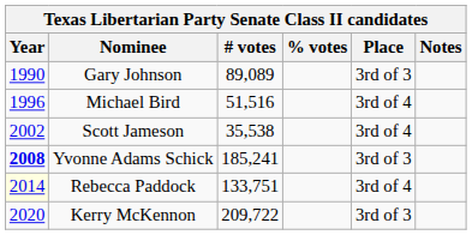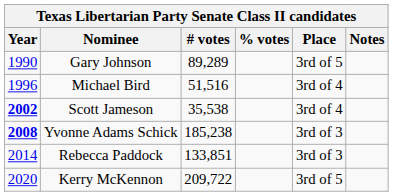Gary Johnson | # votes: 89,089 -> 89,289
Gary Johnson | Place: 3rd of 3 -> 3rd of 5
Scott Jameson | Year: normal -> bold
Yvonne Adams Schick | # votes: 185,241 -> 185,238
Rebecca Paddock | Year: lightyellow background -> no background
Rebecca Paddock | # votes: 133,751 -> 133,851
Rebecca Paddock | Place: 3rd of 4 -> 3rd of 3
Kerry McKennon | Place: 3rd of 3 -> 3rd of 5
